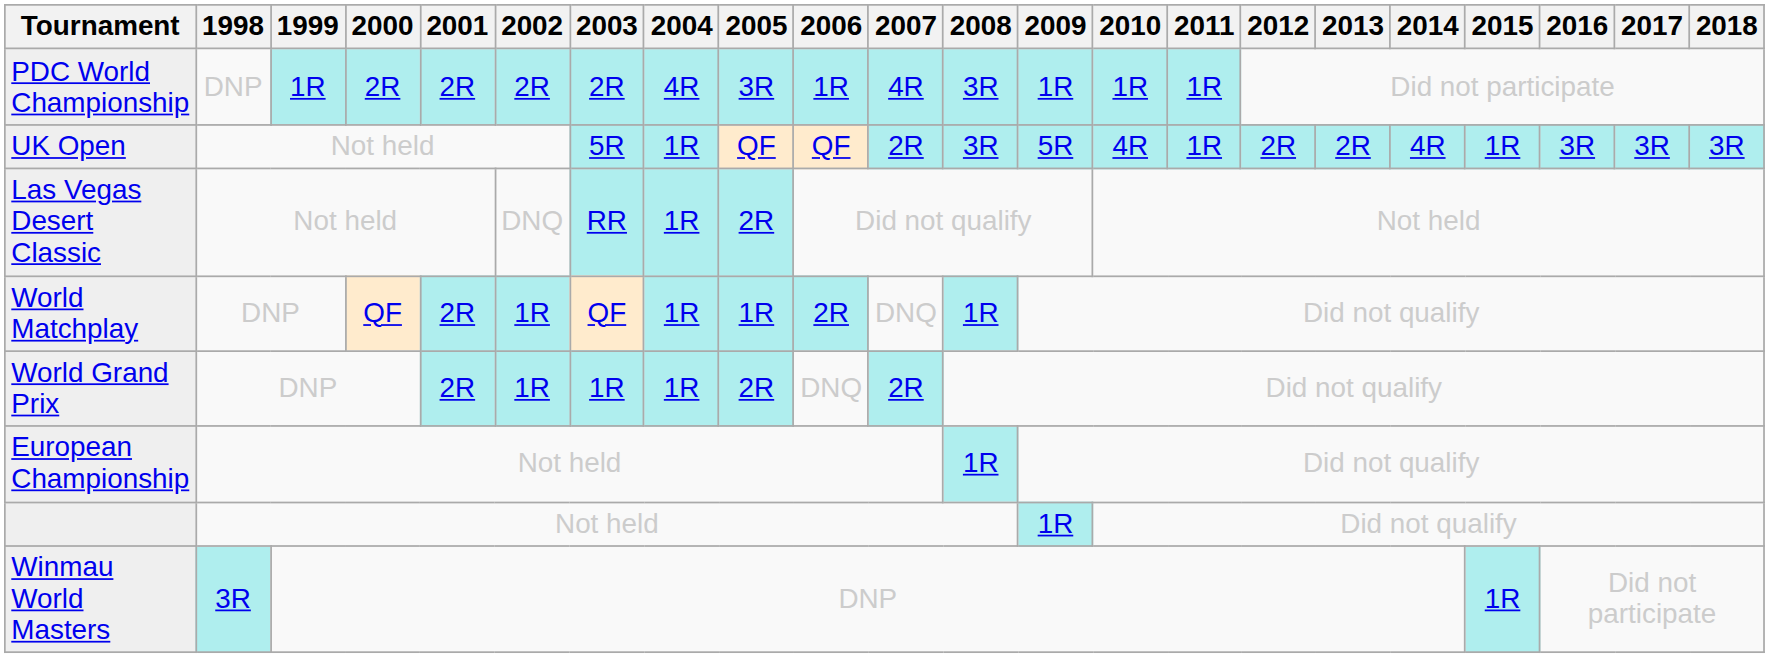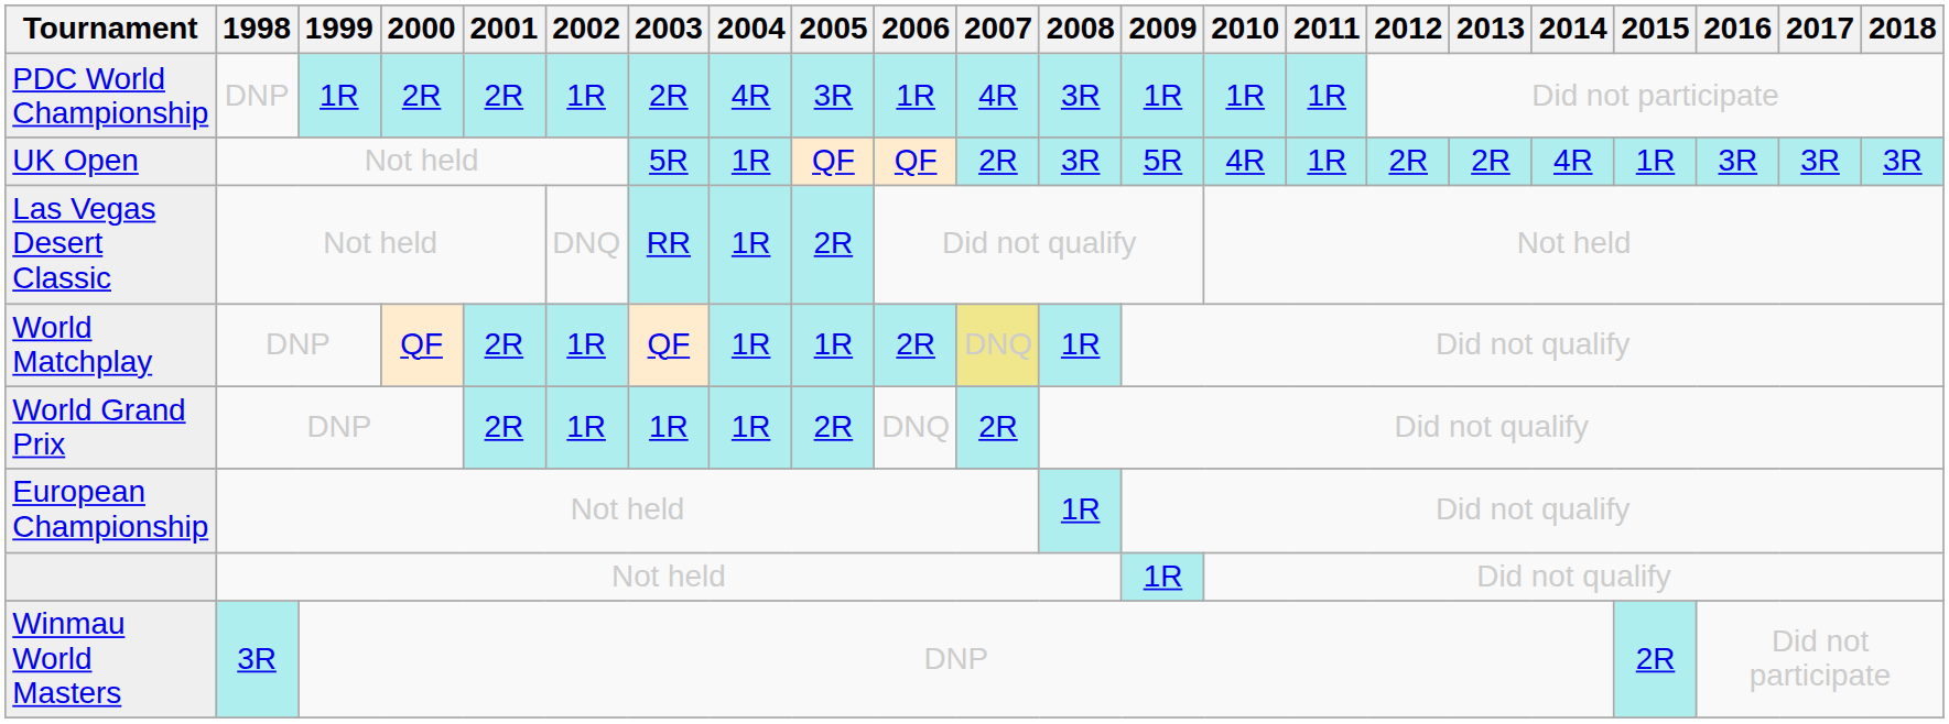PDC World Championship | 2002: 2R -> 1R
World Matchplay | 2007: no background -> khaki background
Winmau World Masters | 2015: 1R -> 2R
